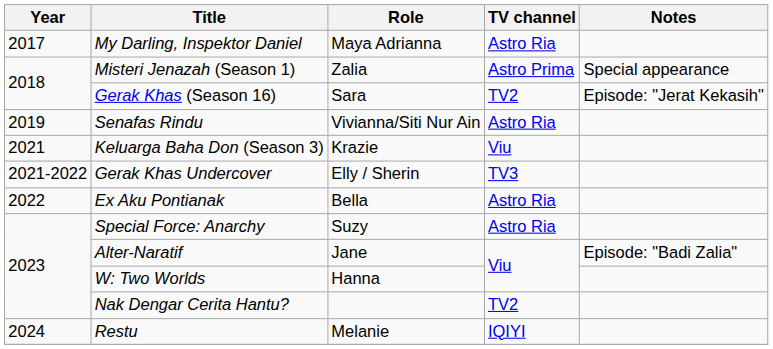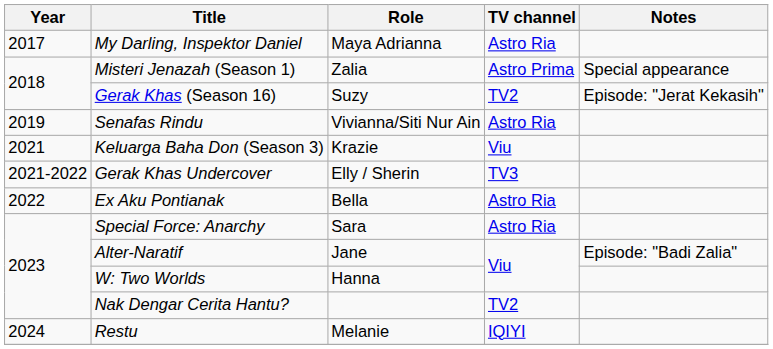Gerak Khas (Season 16) | Role: Sara -> Suzy
Special Force: Anarchy | Role: Suzy -> Sara
